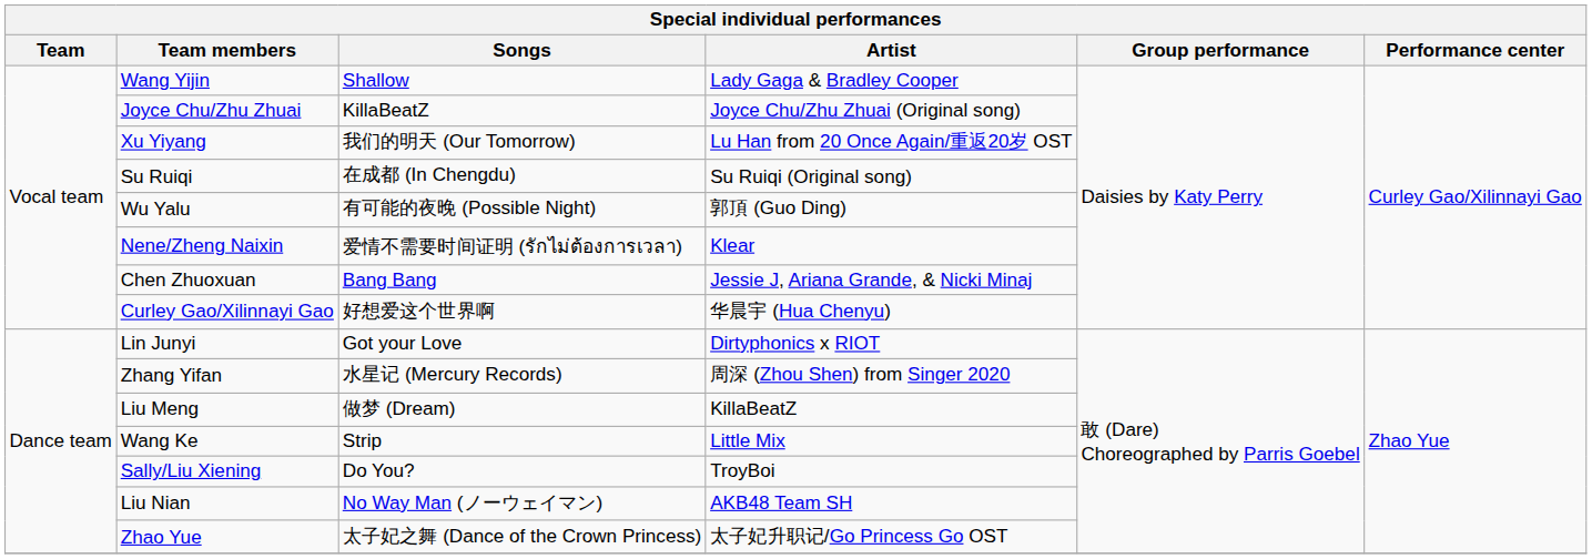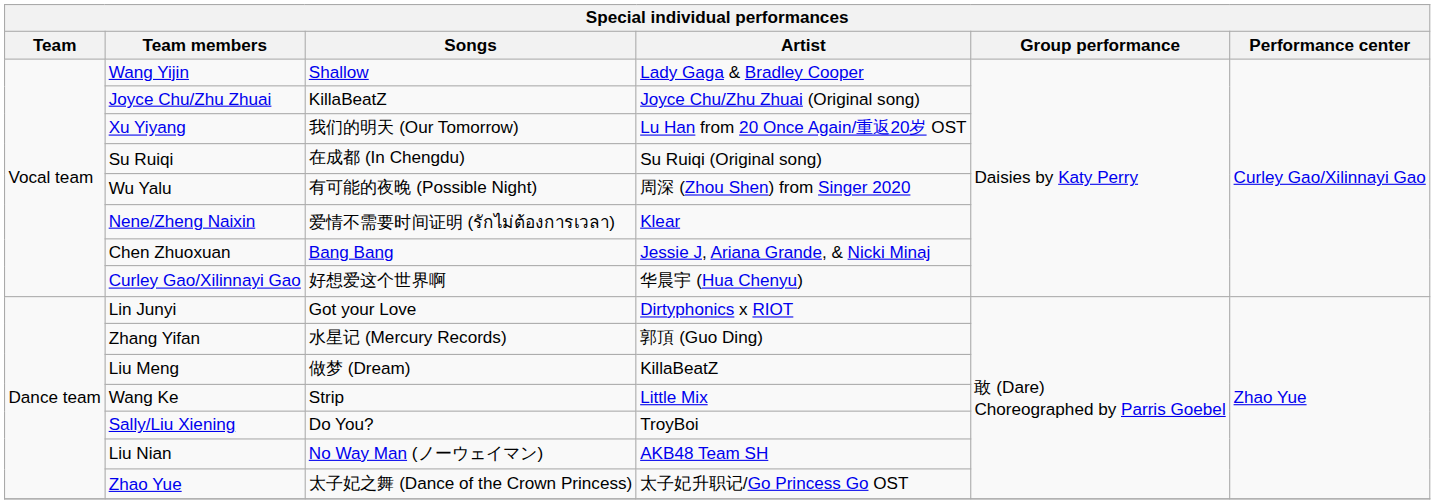Wu Yalu | Artist: 郭頂 (Guo Ding) -> 周深 (Zhou Shen) from Singer 2020
Zhang Yifan | Artist: 周深 (Zhou Shen) from Singer 2020 -> 郭頂 (Guo Ding)
